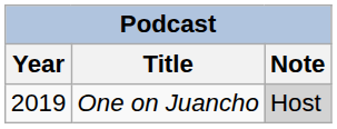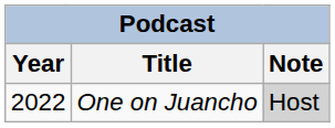One on Juancho | Year: 2019 -> 2022
